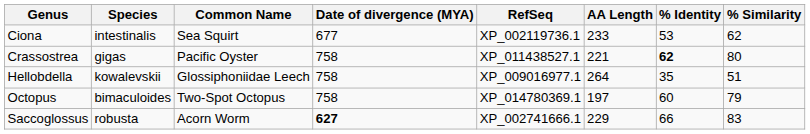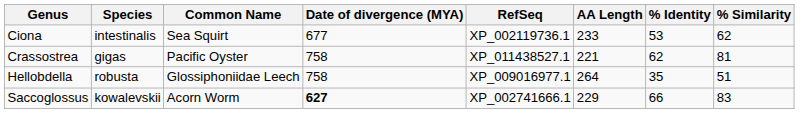Crassostrea | % Identity: bold -> normal
Crassostrea | % Similarity: 80 -> 81
Hellobdella | Species: kowalevskii -> robusta
- row: Octopus | bimaculoides | Two-Spot Octopus | 758 | XP_014780369.1 | 197 | 60 | 79
Saccoglossus | Species: robusta -> kowalevskii
